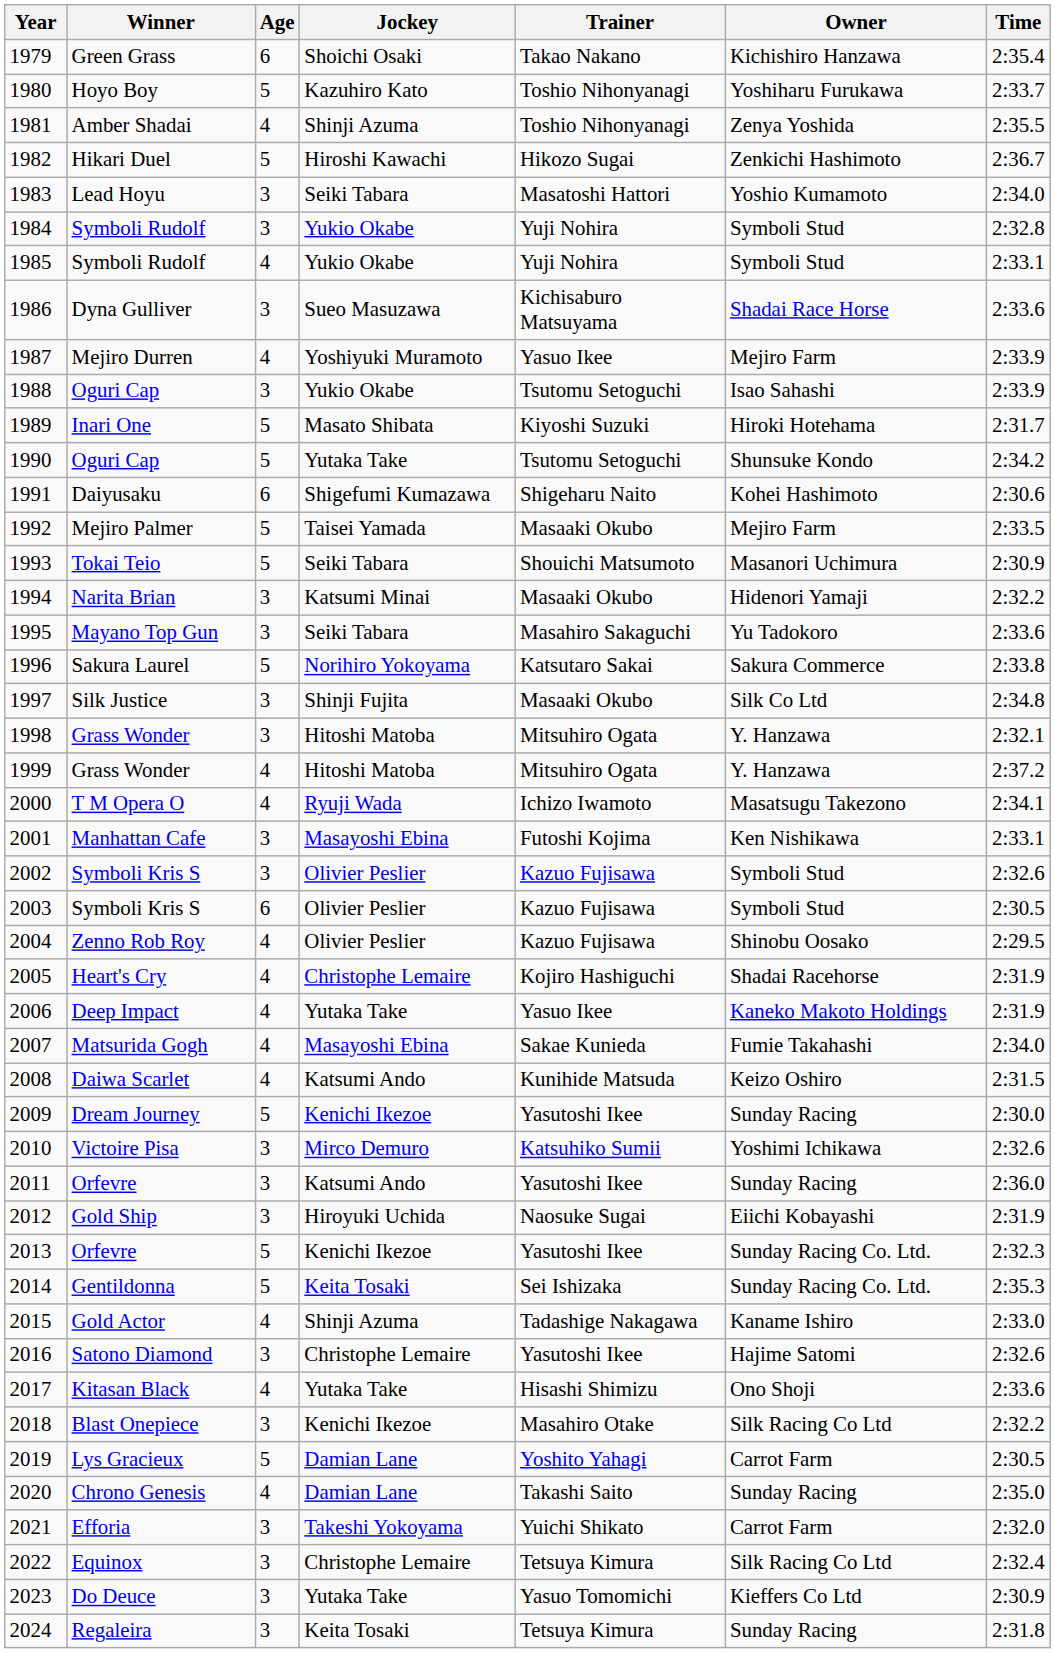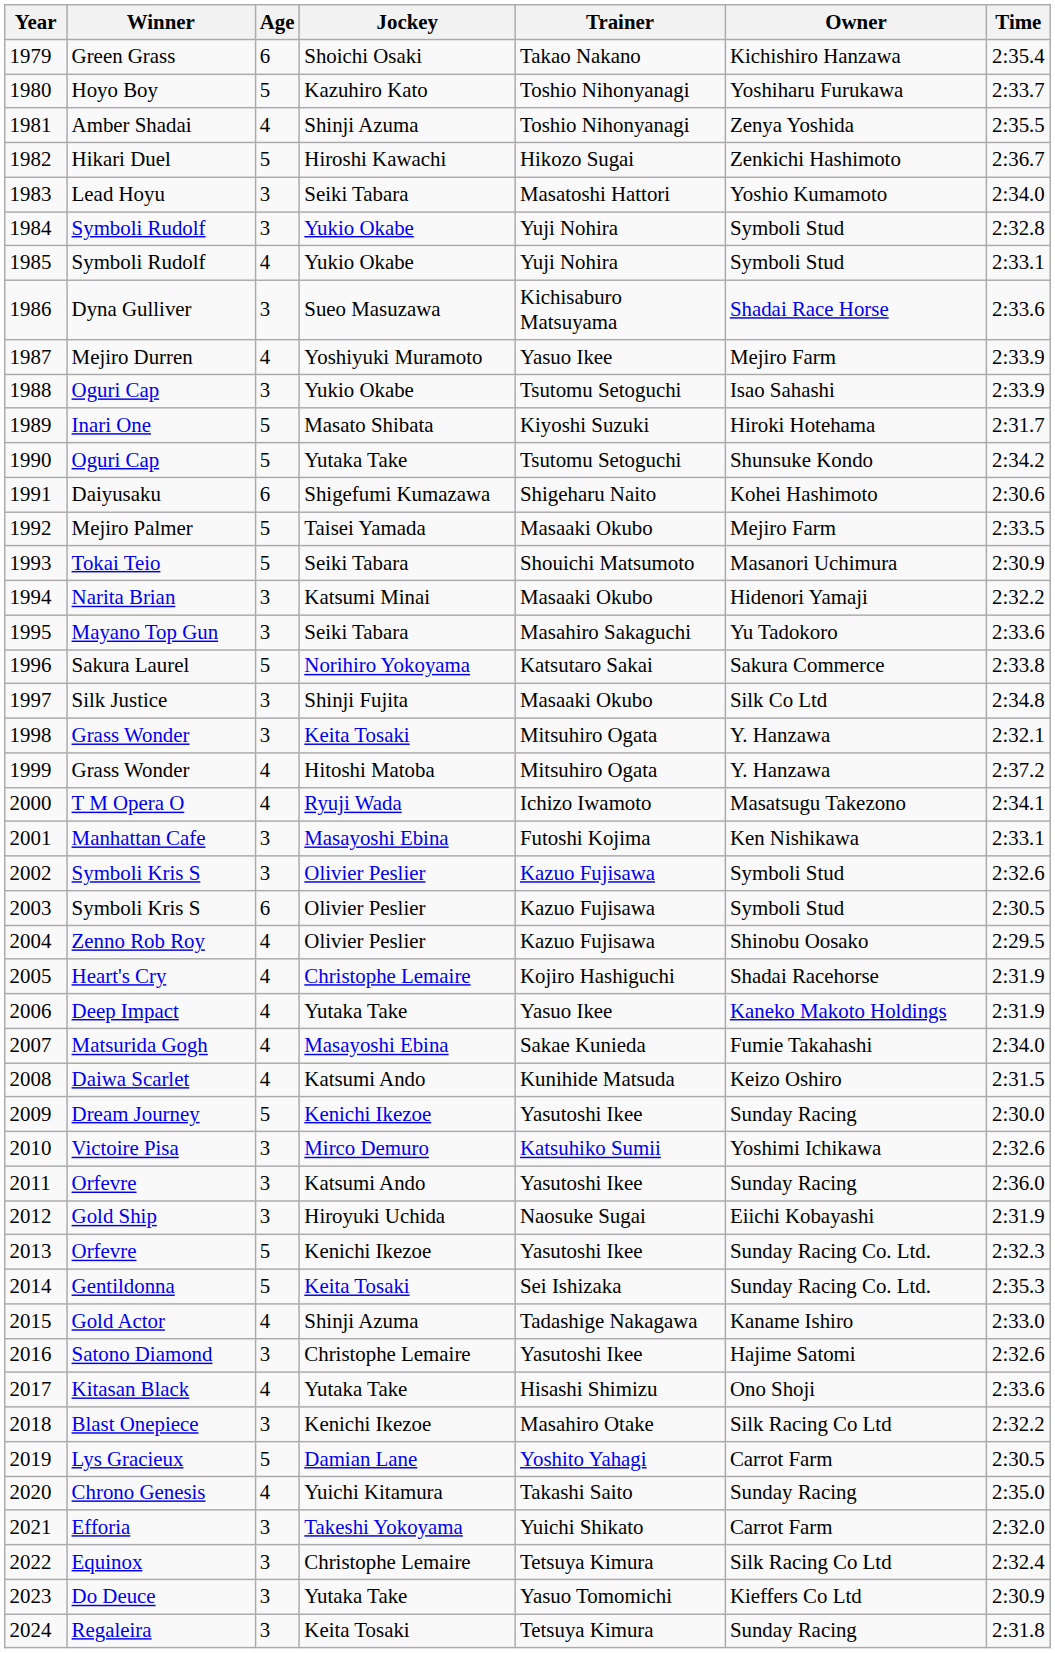1998 | Jockey: Hitoshi Matoba -> Keita Tosaki
2020 | Jockey: Damian Lane -> Yuichi Kitamura
